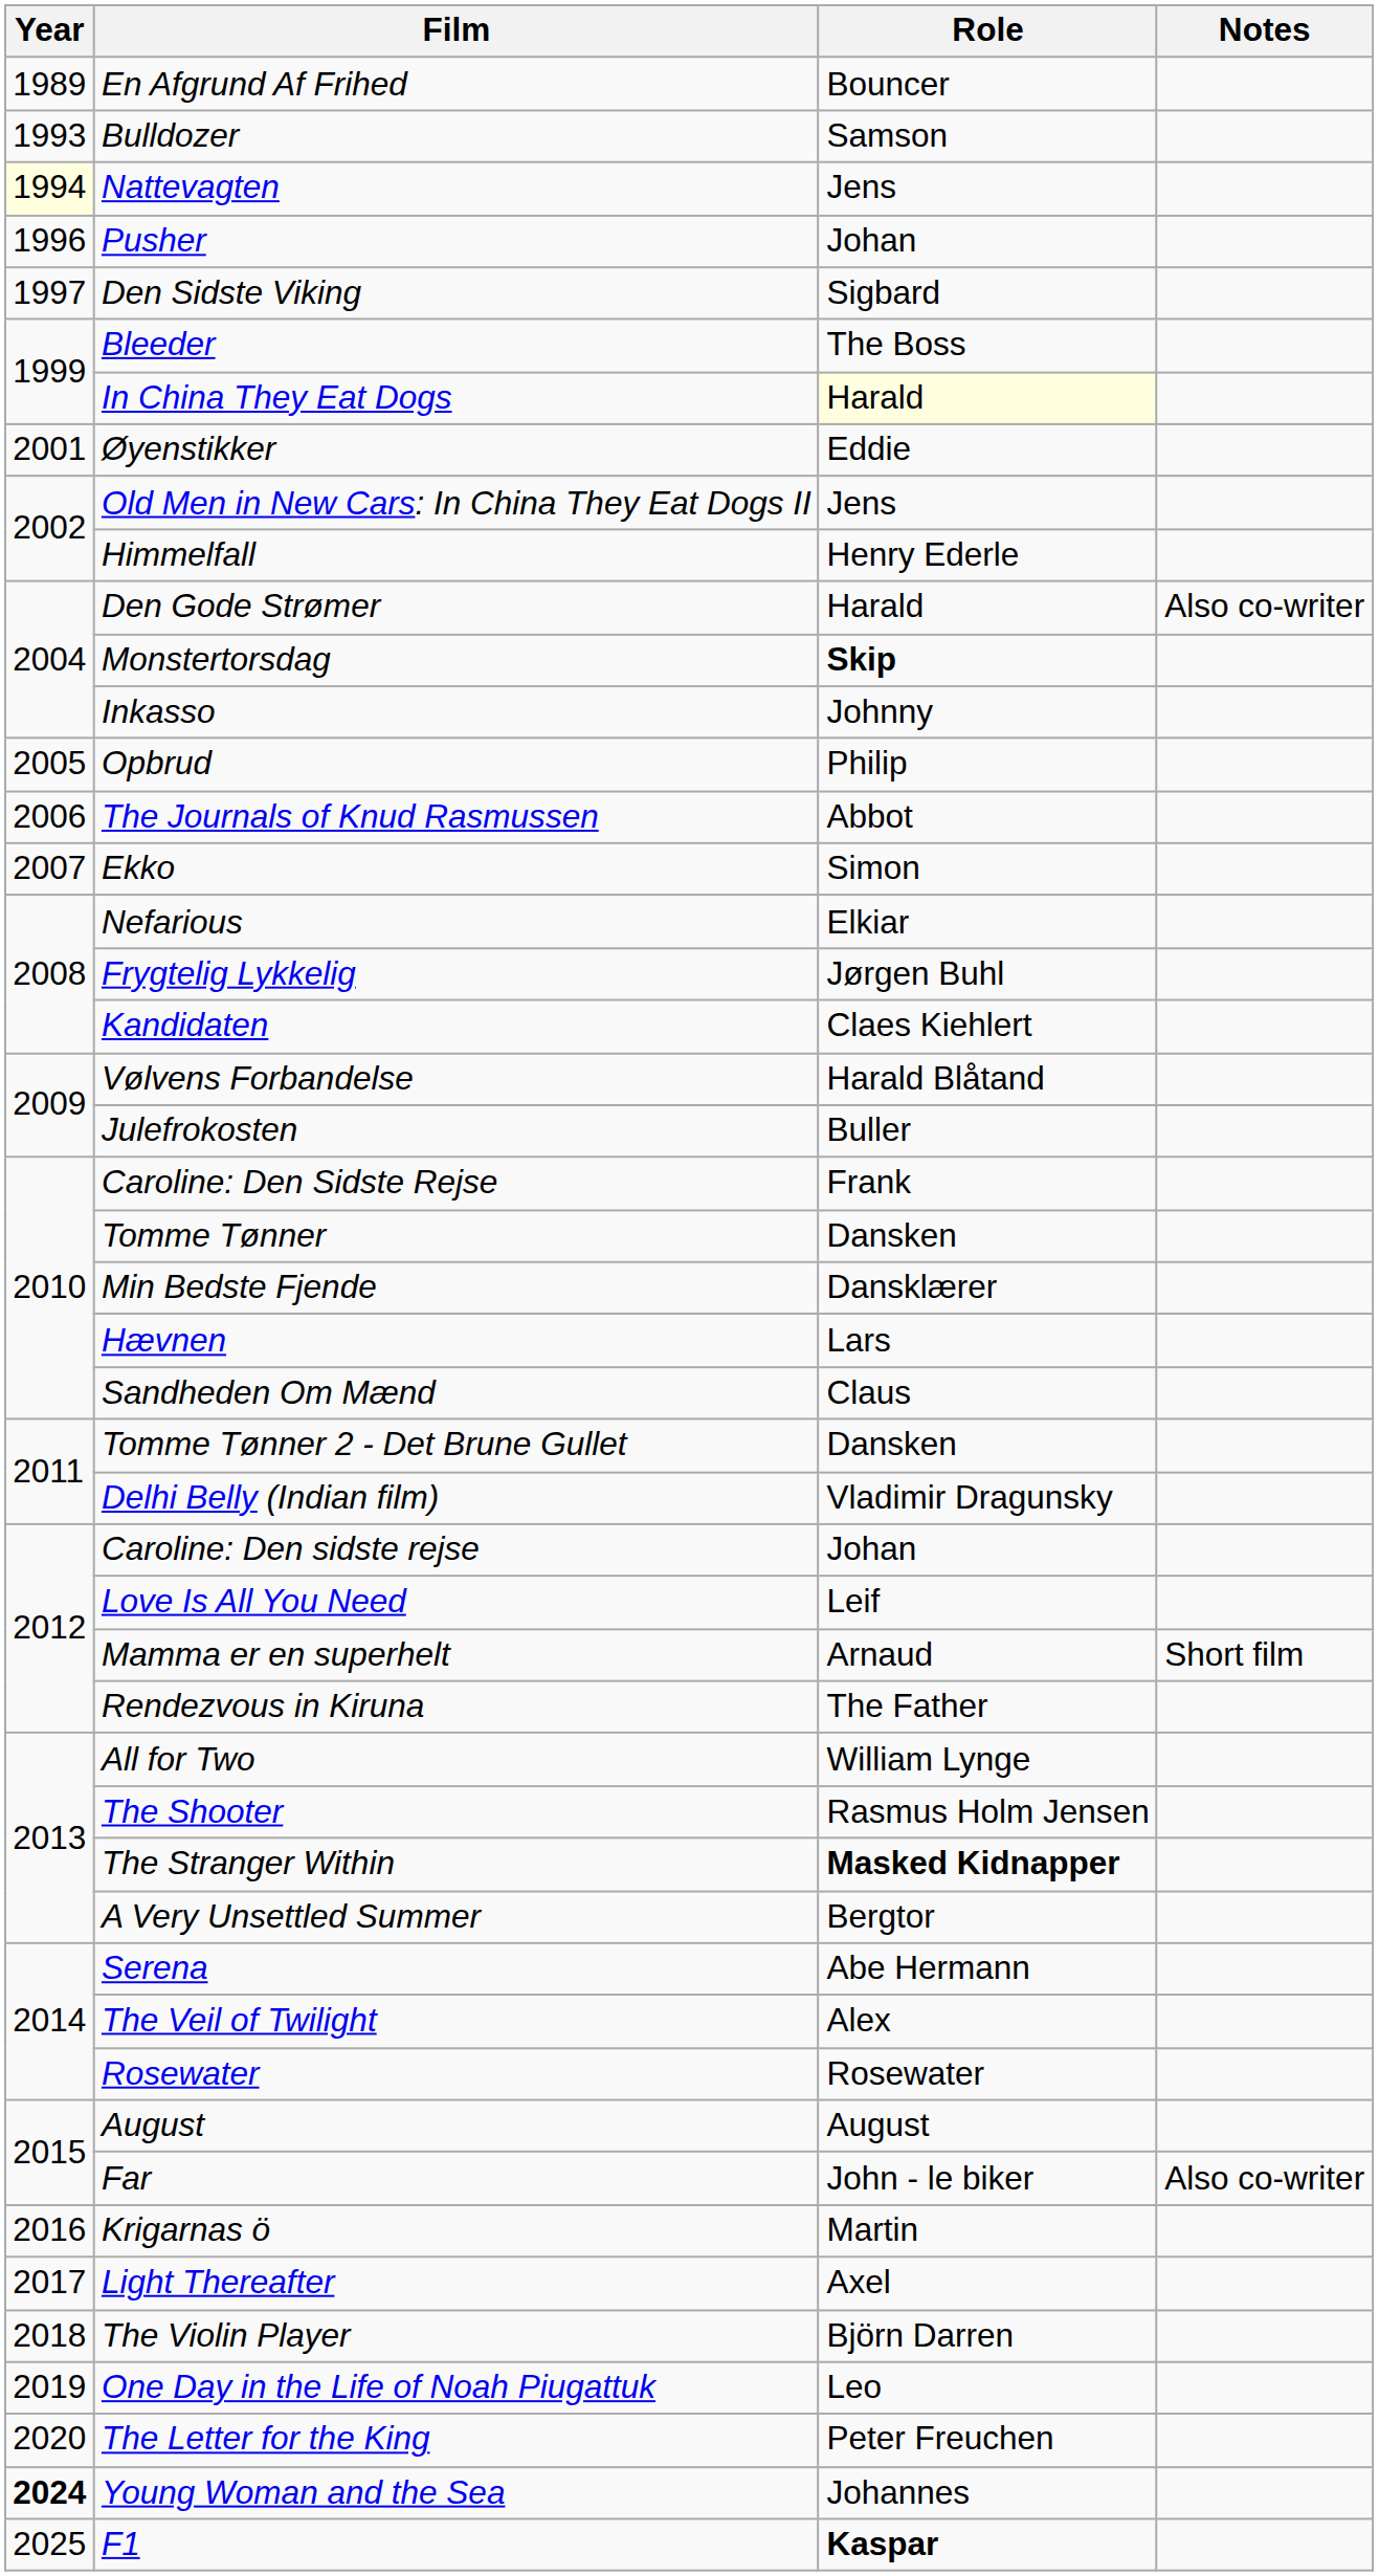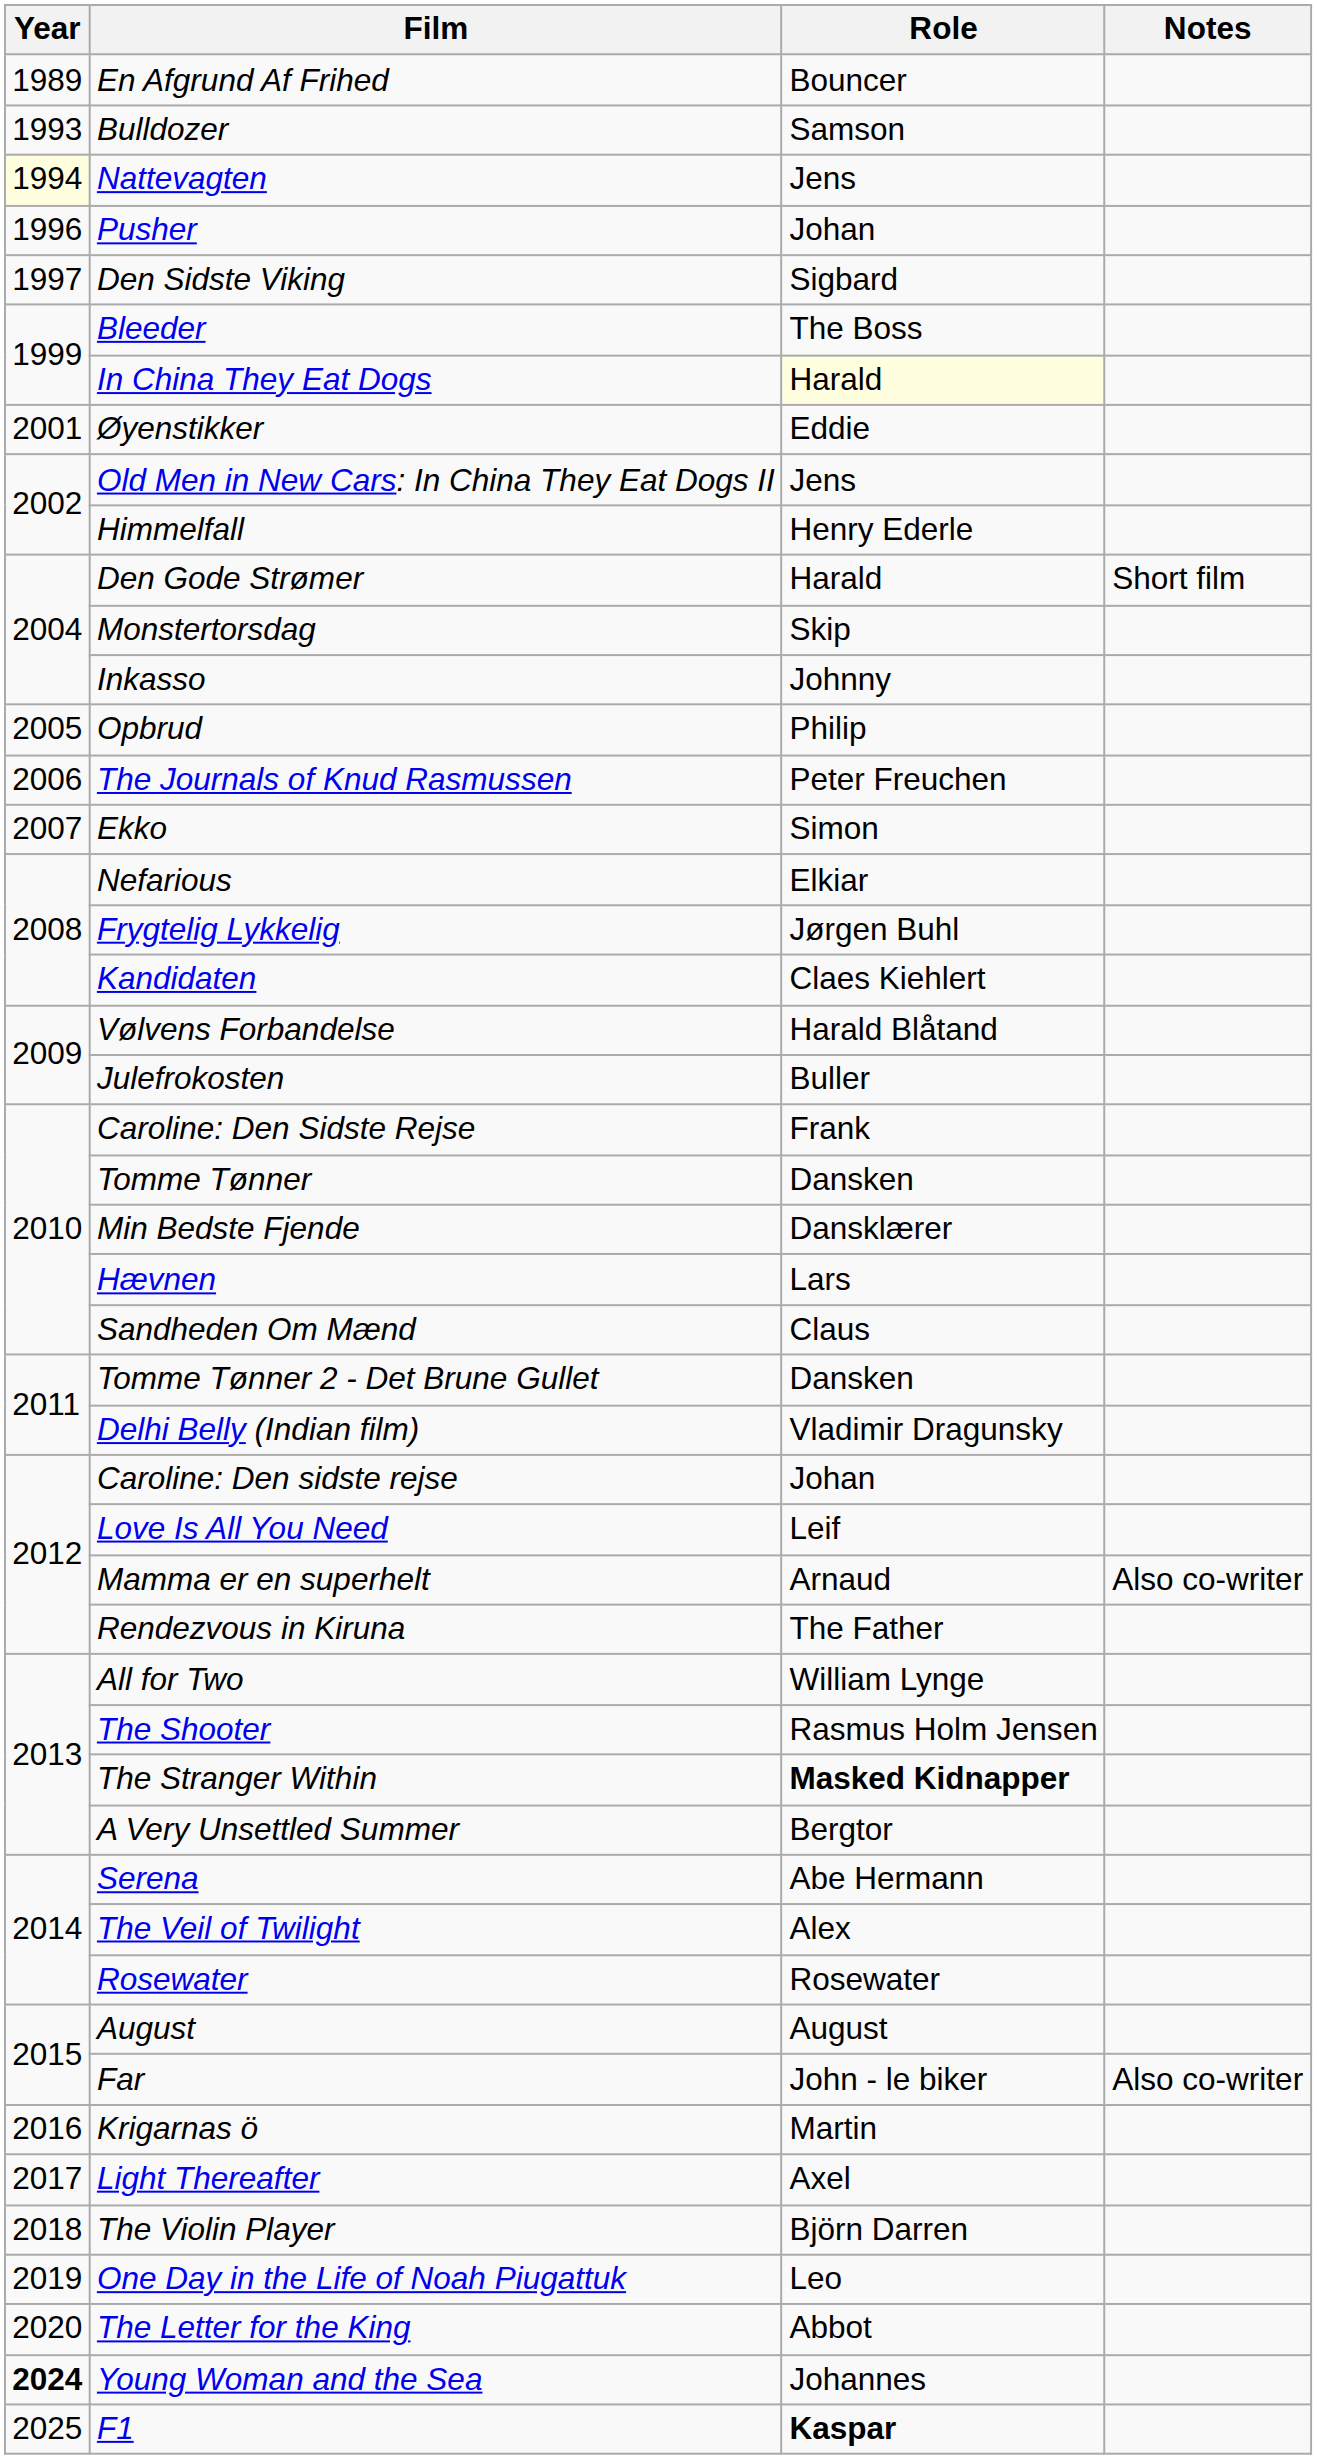Den Gode Strømer | Notes: Also co-writer -> Short film
Monstertorsdag | Role: bold -> normal
The Journals of Knud Rasmussen | Role: Abbot -> Peter Freuchen
Mamma er en superhelt | Notes: Short film -> Also co-writer
The Letter for the King | Role: Peter Freuchen -> Abbot
